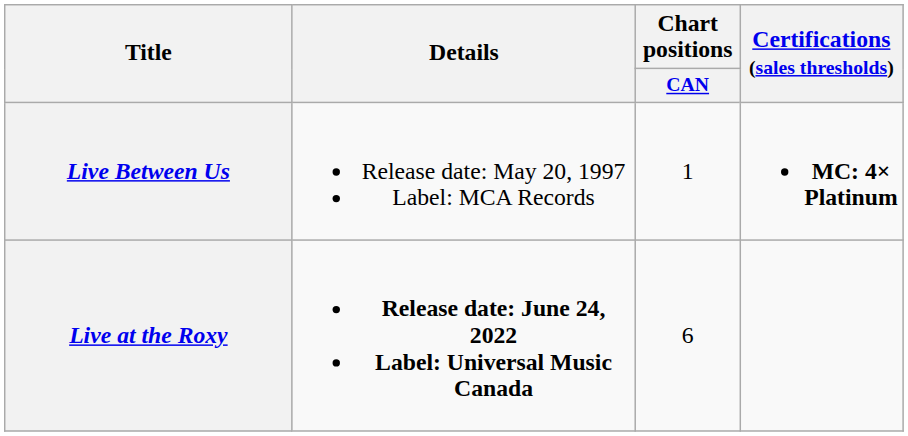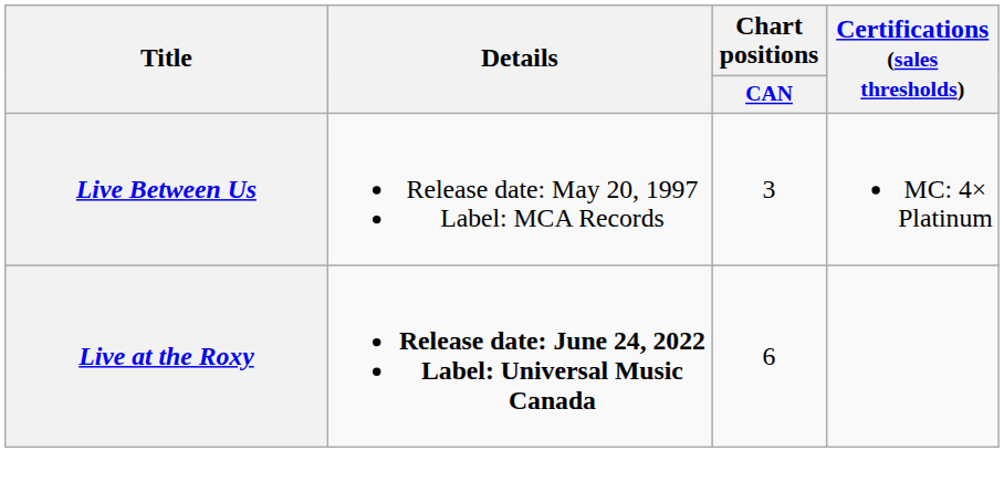Live Between Us | Chart positions / CAN: 1 -> 3
Live Between Us | Certifications (sales thresholds): bold -> normal
